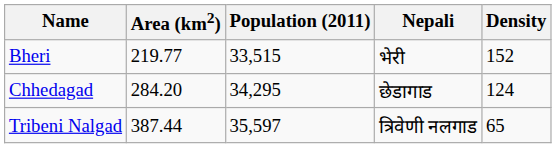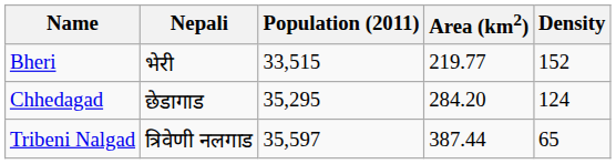columns swapped: Nepali <-> Area (km2)
Chhedagad | Population (2011): 34,295 -> 35,295
